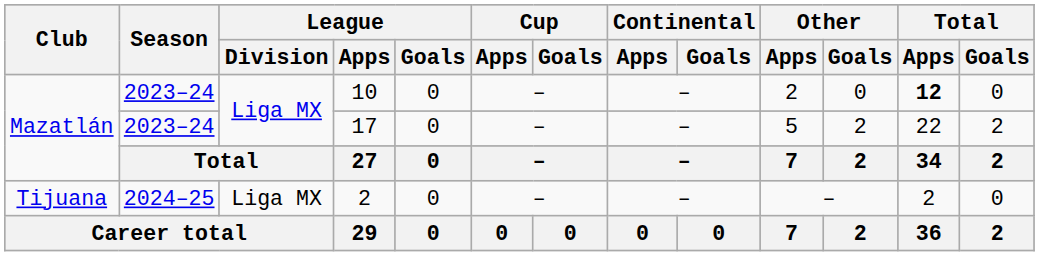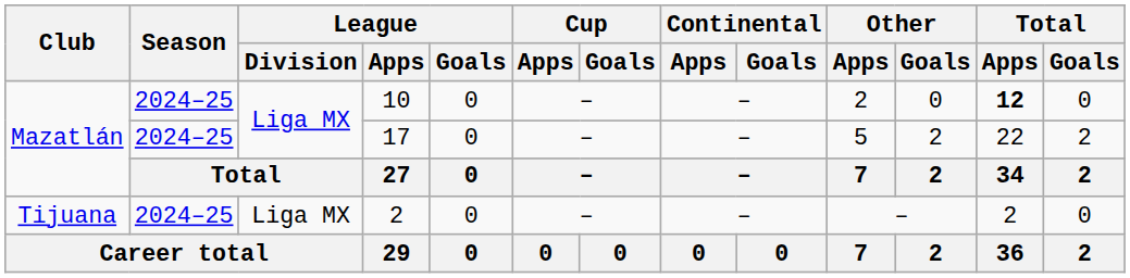10 | Season: 2023–24 -> 2024–25
17 | Season: 2023–24 -> 2024–25
